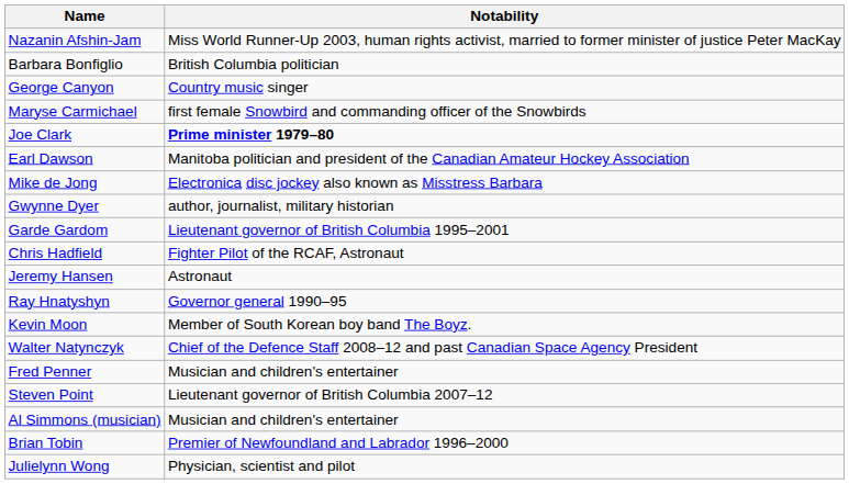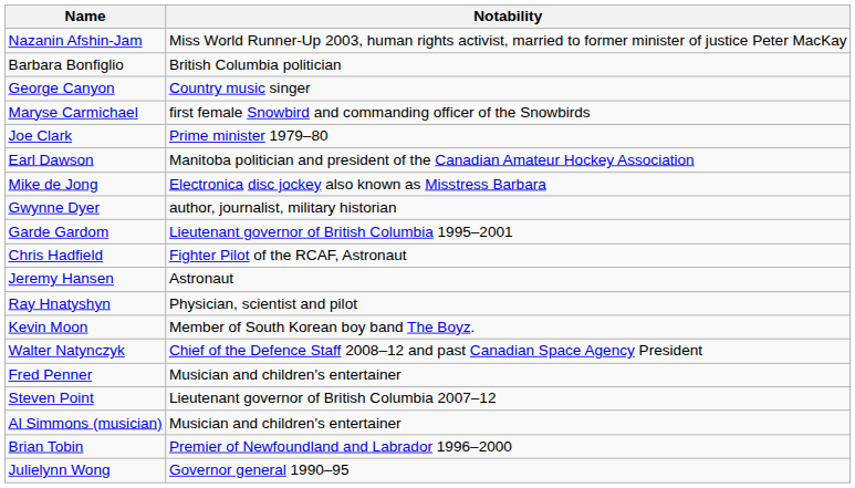Joe Clark | Notability: bold -> normal
Ray Hnatyshyn | Notability: Governor general 1990–95 -> Physician, scientist and pilot
Julielynn Wong | Notability: Physician, scientist and pilot -> Governor general 1990–95
